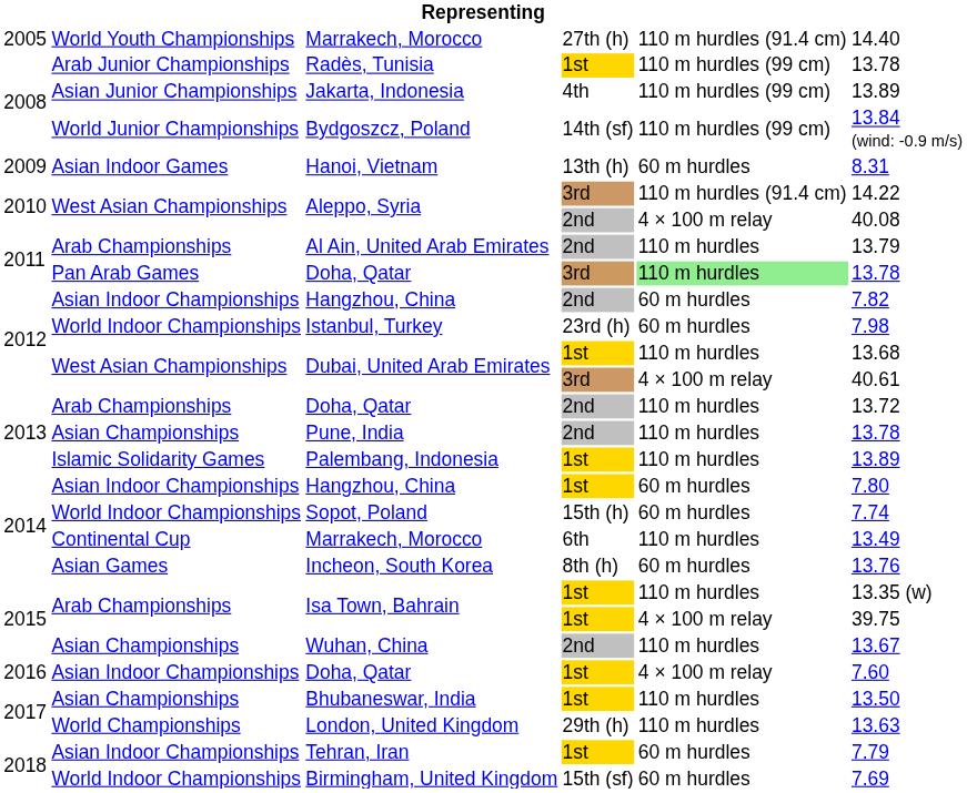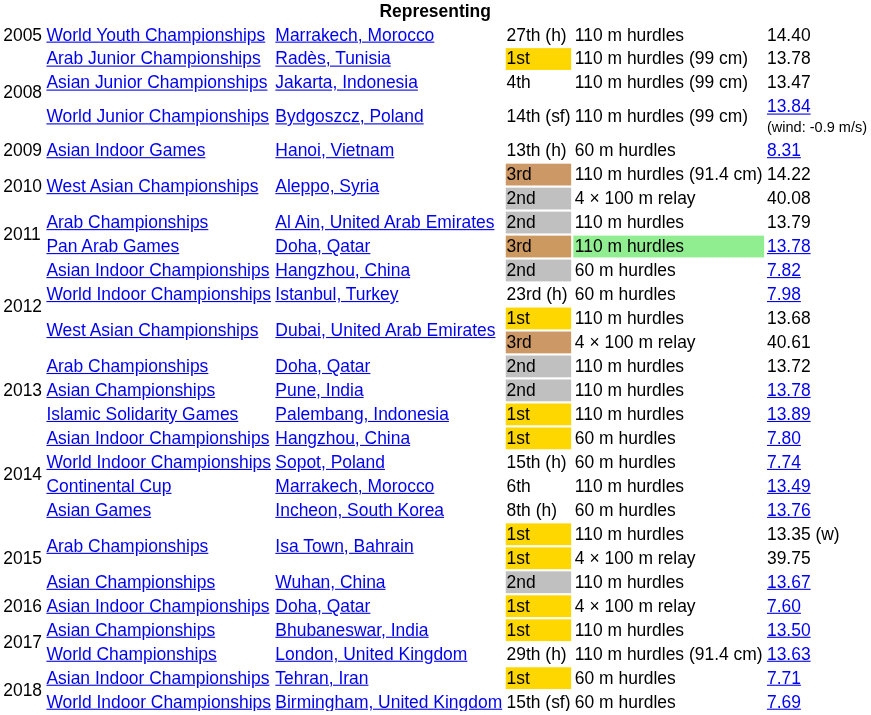Marrakech, Morocco / 27th (h) | column 5: 110 m hurdles (91.4 cm) -> 110 m hurdles
Jakarta, Indonesia | column 6: 13.89 -> 13.47
London, United Kingdom | column 5: 110 m hurdles -> 110 m hurdles (91.4 cm)
Tehran, Iran | column 6: 7.79 -> 7.71
